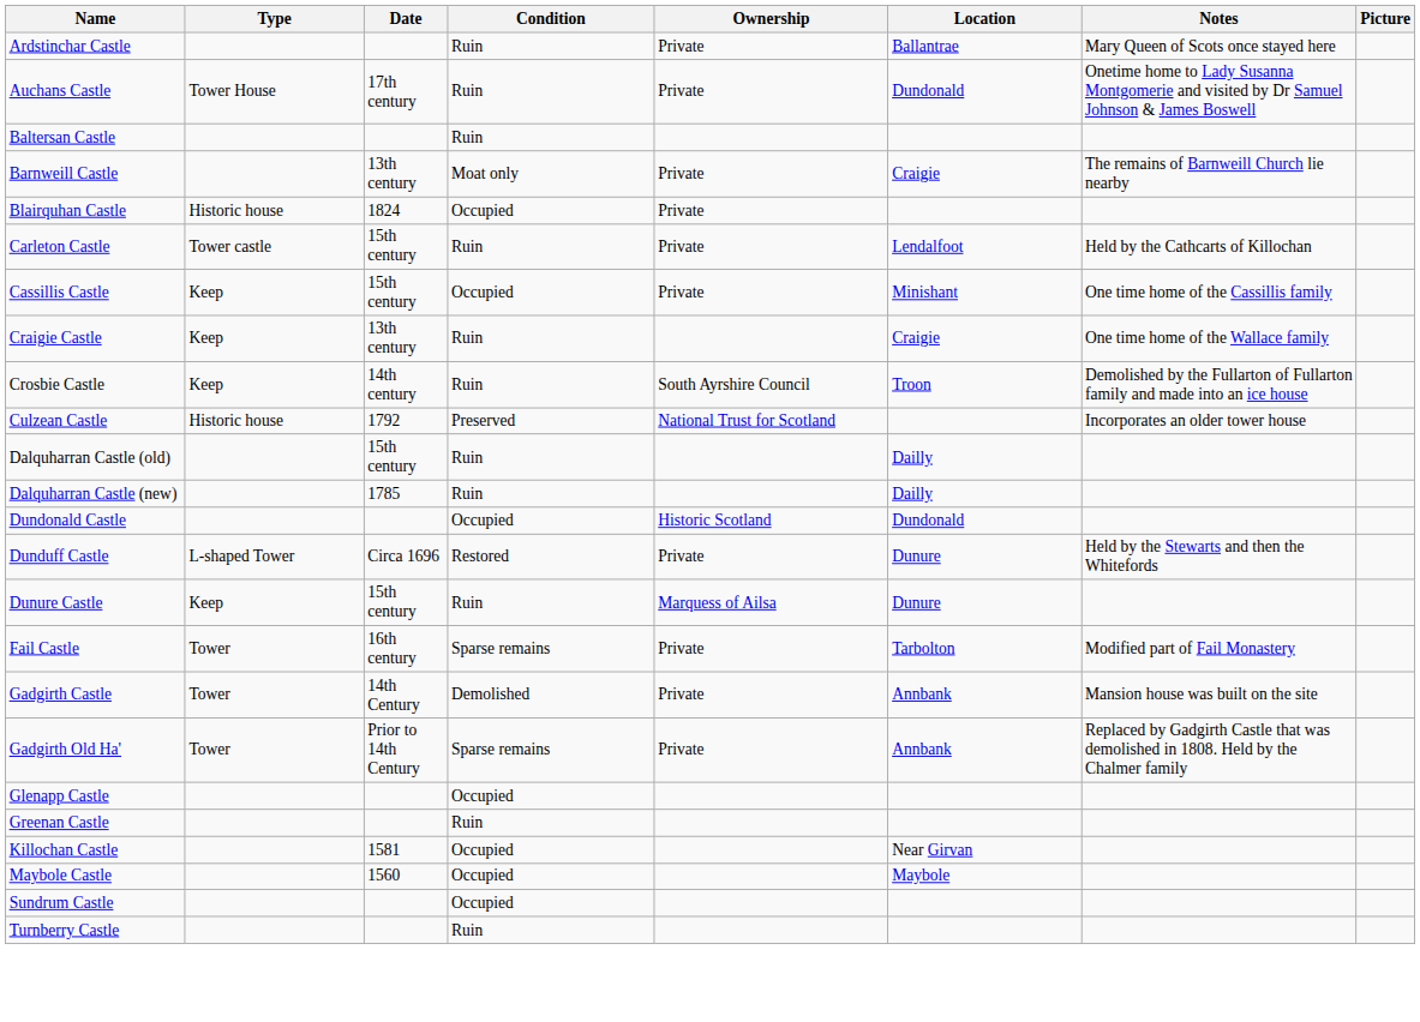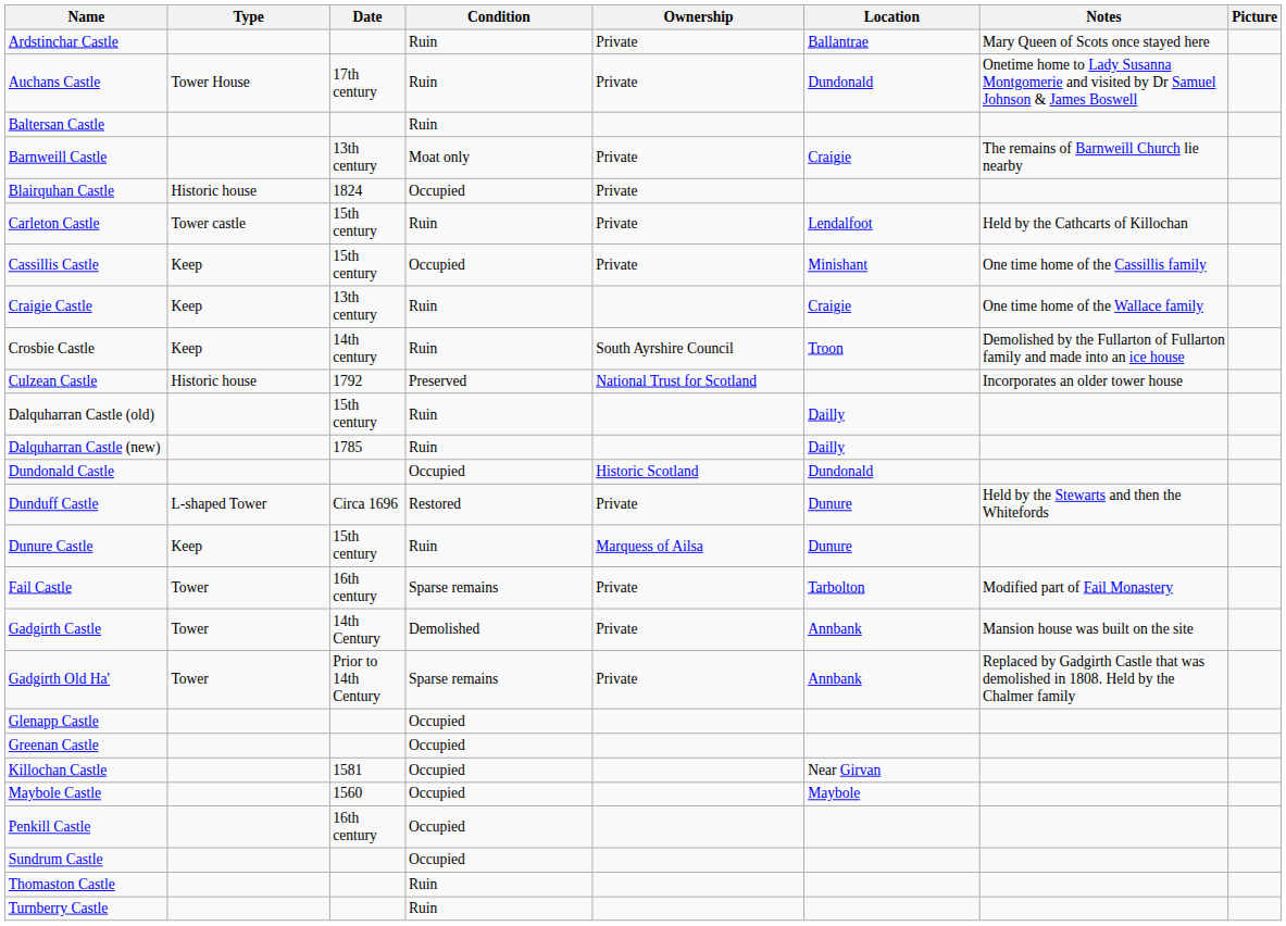Greenan Castle | Condition: Ruin -> Occupied
+ row: Penkill Castle | 16th century | Occupied
+ row: Thomaston Castle | Ruin
